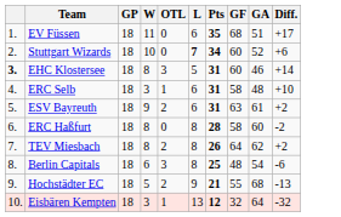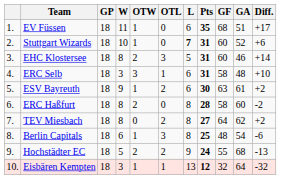+ column: OTW | 1 | 1 | 2 | 3 | 1 | 2 | 0 | 1 | 2 | 1
Stuttgart Wizards | Pts: 34 -> 31
EHC Klostersee | column 1: bold -> normal
ESV Bayreuth | Pts: 31 -> 30
TEV Miesbach | Pts: 26 -> 27
Hochstädter EC | Pts: 21 -> 24
